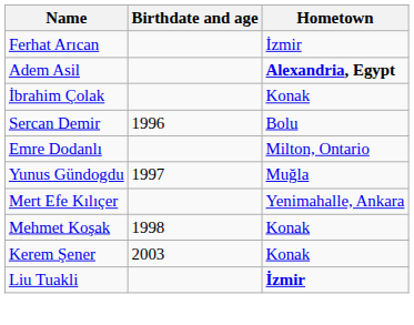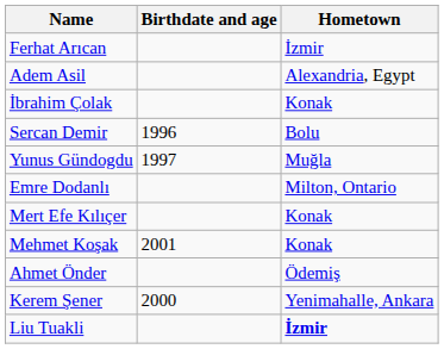Adem Asil | Hometown: bold -> normal
rows swapped: Emre Dodanlı <-> Yunus Gündogdu
Mert Efe Kılıçer | Hometown: Yenimahalle, Ankara -> Konak
Mehmet Koşak | Birthdate and age: 1998 -> 2001
+ row: Ahmet Önder | Ödemiş
Kerem Şener | Birthdate and age: 2003 -> 2000
Kerem Şener | Hometown: Konak -> Yenimahalle, Ankara
